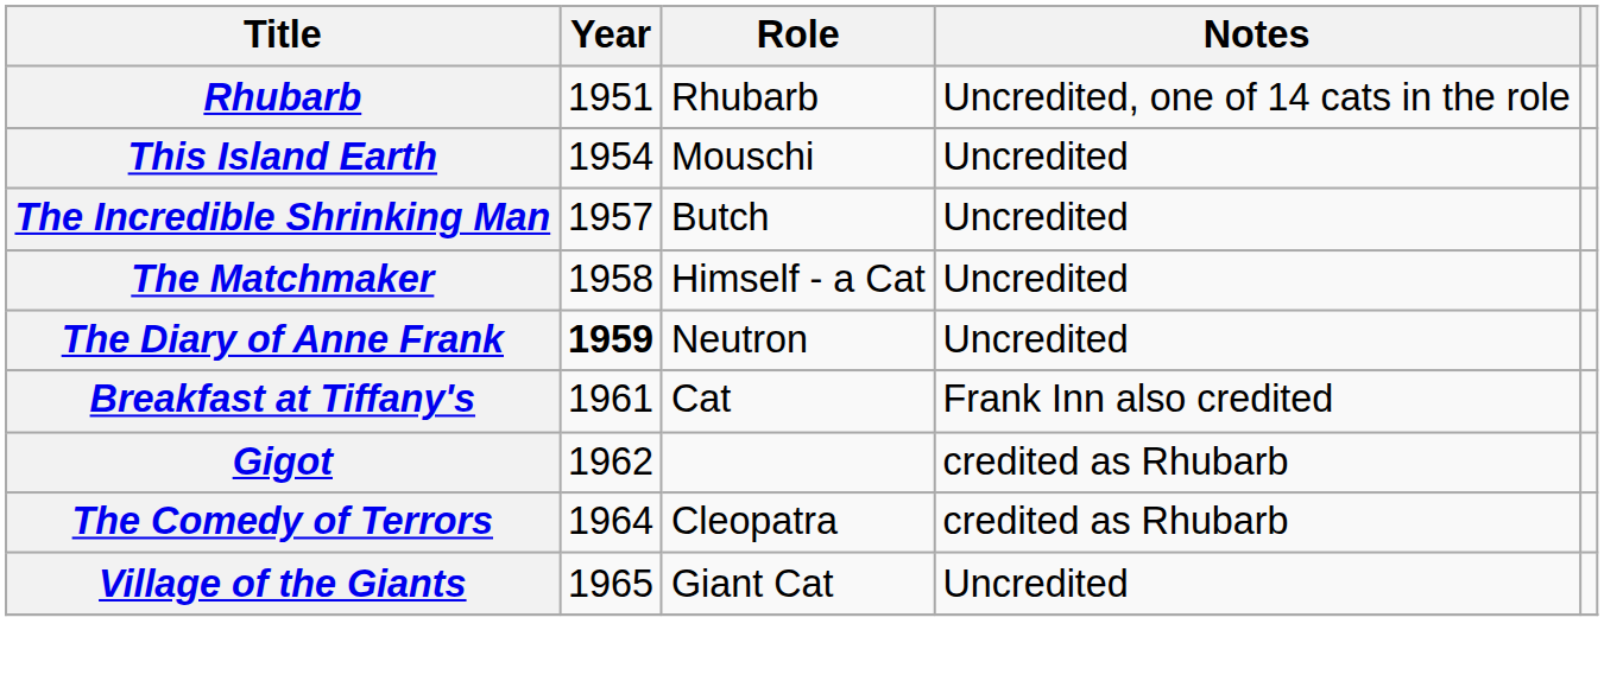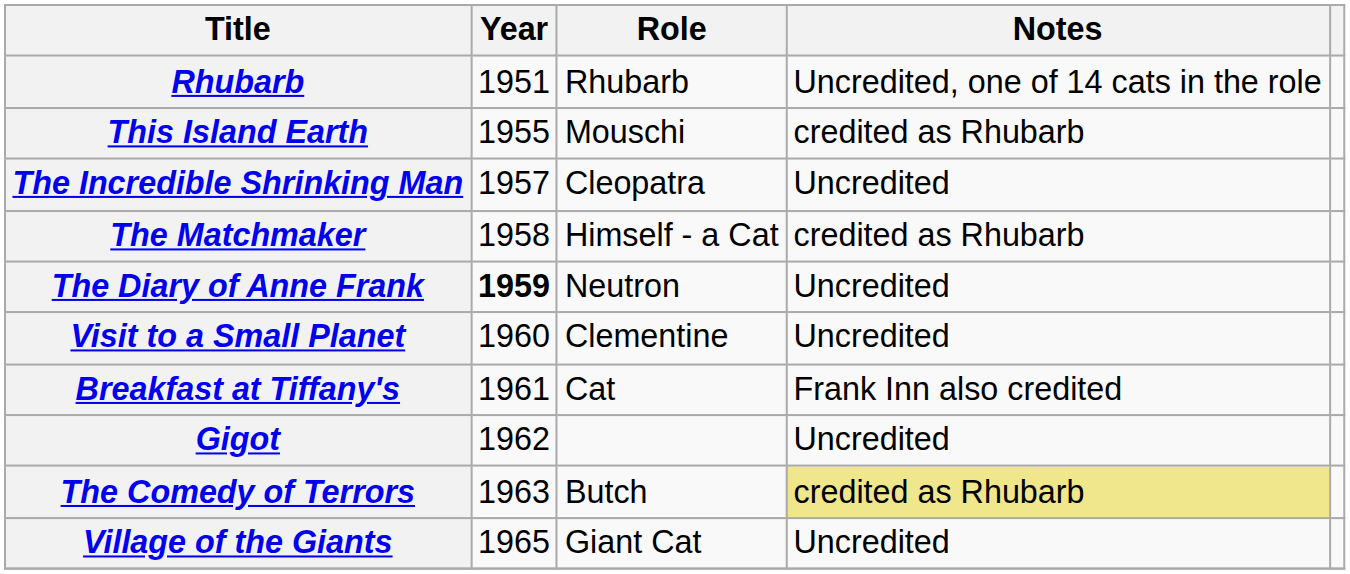This Island Earth | Year: 1954 -> 1955
This Island Earth | Notes: Uncredited -> credited as Rhubarb
The Incredible Shrinking Man | Role: Butch -> Cleopatra
The Matchmaker | Notes: Uncredited -> credited as Rhubarb
+ row: Visit to a Small Planet | 1960 | Clementine | Uncredited
Gigot | Notes: credited as Rhubarb -> Uncredited
The Comedy of Terrors | Year: 1964 -> 1963
The Comedy of Terrors | Role: Cleopatra -> Butch
The Comedy of Terrors | Notes: no background -> khaki background
